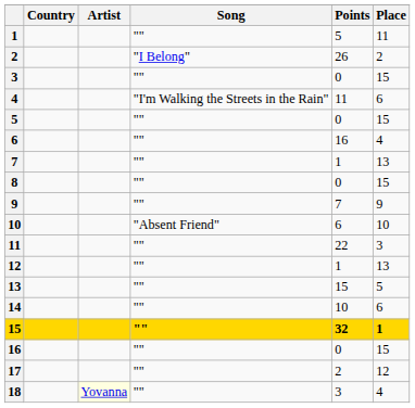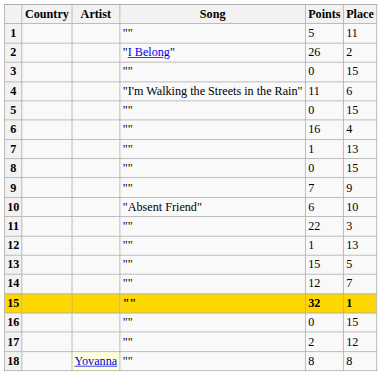14 | Points: 10 -> 12
14 | Place: 6 -> 7
18 | Points: 3 -> 8
18 | Place: 4 -> 8
